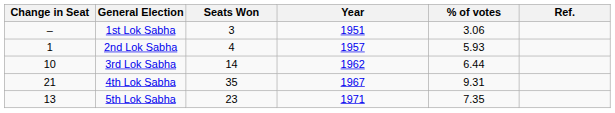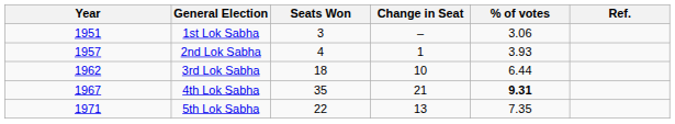columns swapped: Year <-> Change in Seat
2nd Lok Sabha | % of votes: 5.93 -> 3.93
3rd Lok Sabha | Seats Won: 14 -> 18
4th Lok Sabha | % of votes: normal -> bold
5th Lok Sabha | Seats Won: 23 -> 22
